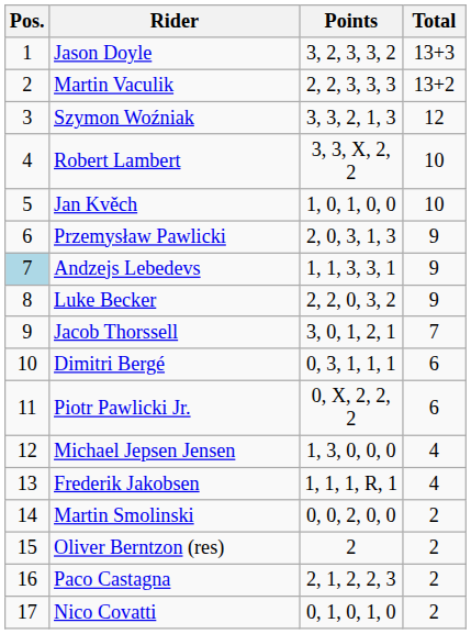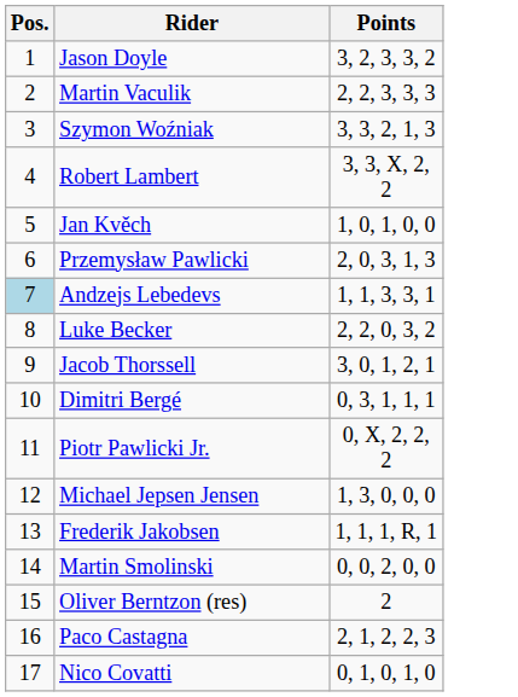- column: Total | 13+3 | 13+2 | 12 | 10 | 10 | 9 | 9 | 9 | 7 | 6 | 6 | 4 | 4 | 2 | 2 | 2 | 2
